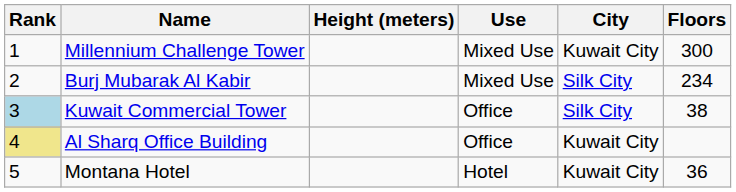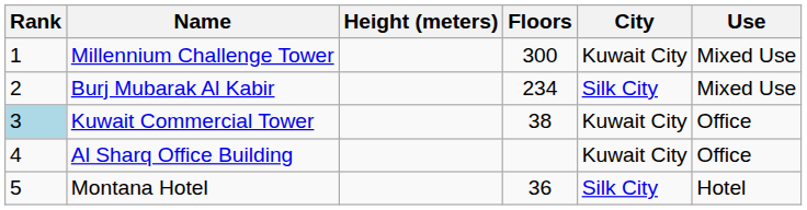columns swapped: Floors <-> Use
Kuwait Commercial Tower | City: Silk City -> Kuwait City
Al Sharq Office Building | Rank: khaki background -> no background
Montana Hotel | City: Kuwait City -> Silk City
